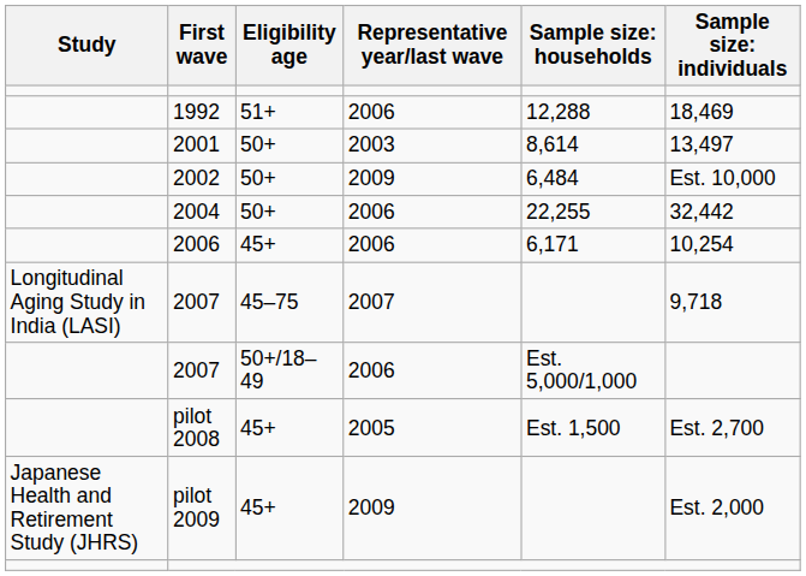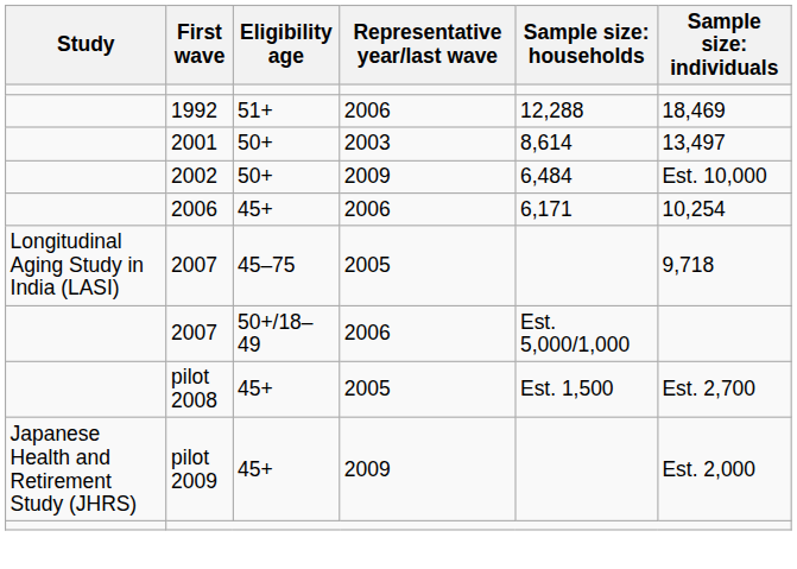- row: 2004 | 50+ | 2006 | 22,255 | 32,442
2007 / 45–75 | Representative year/last wave: 2007 -> 2005
